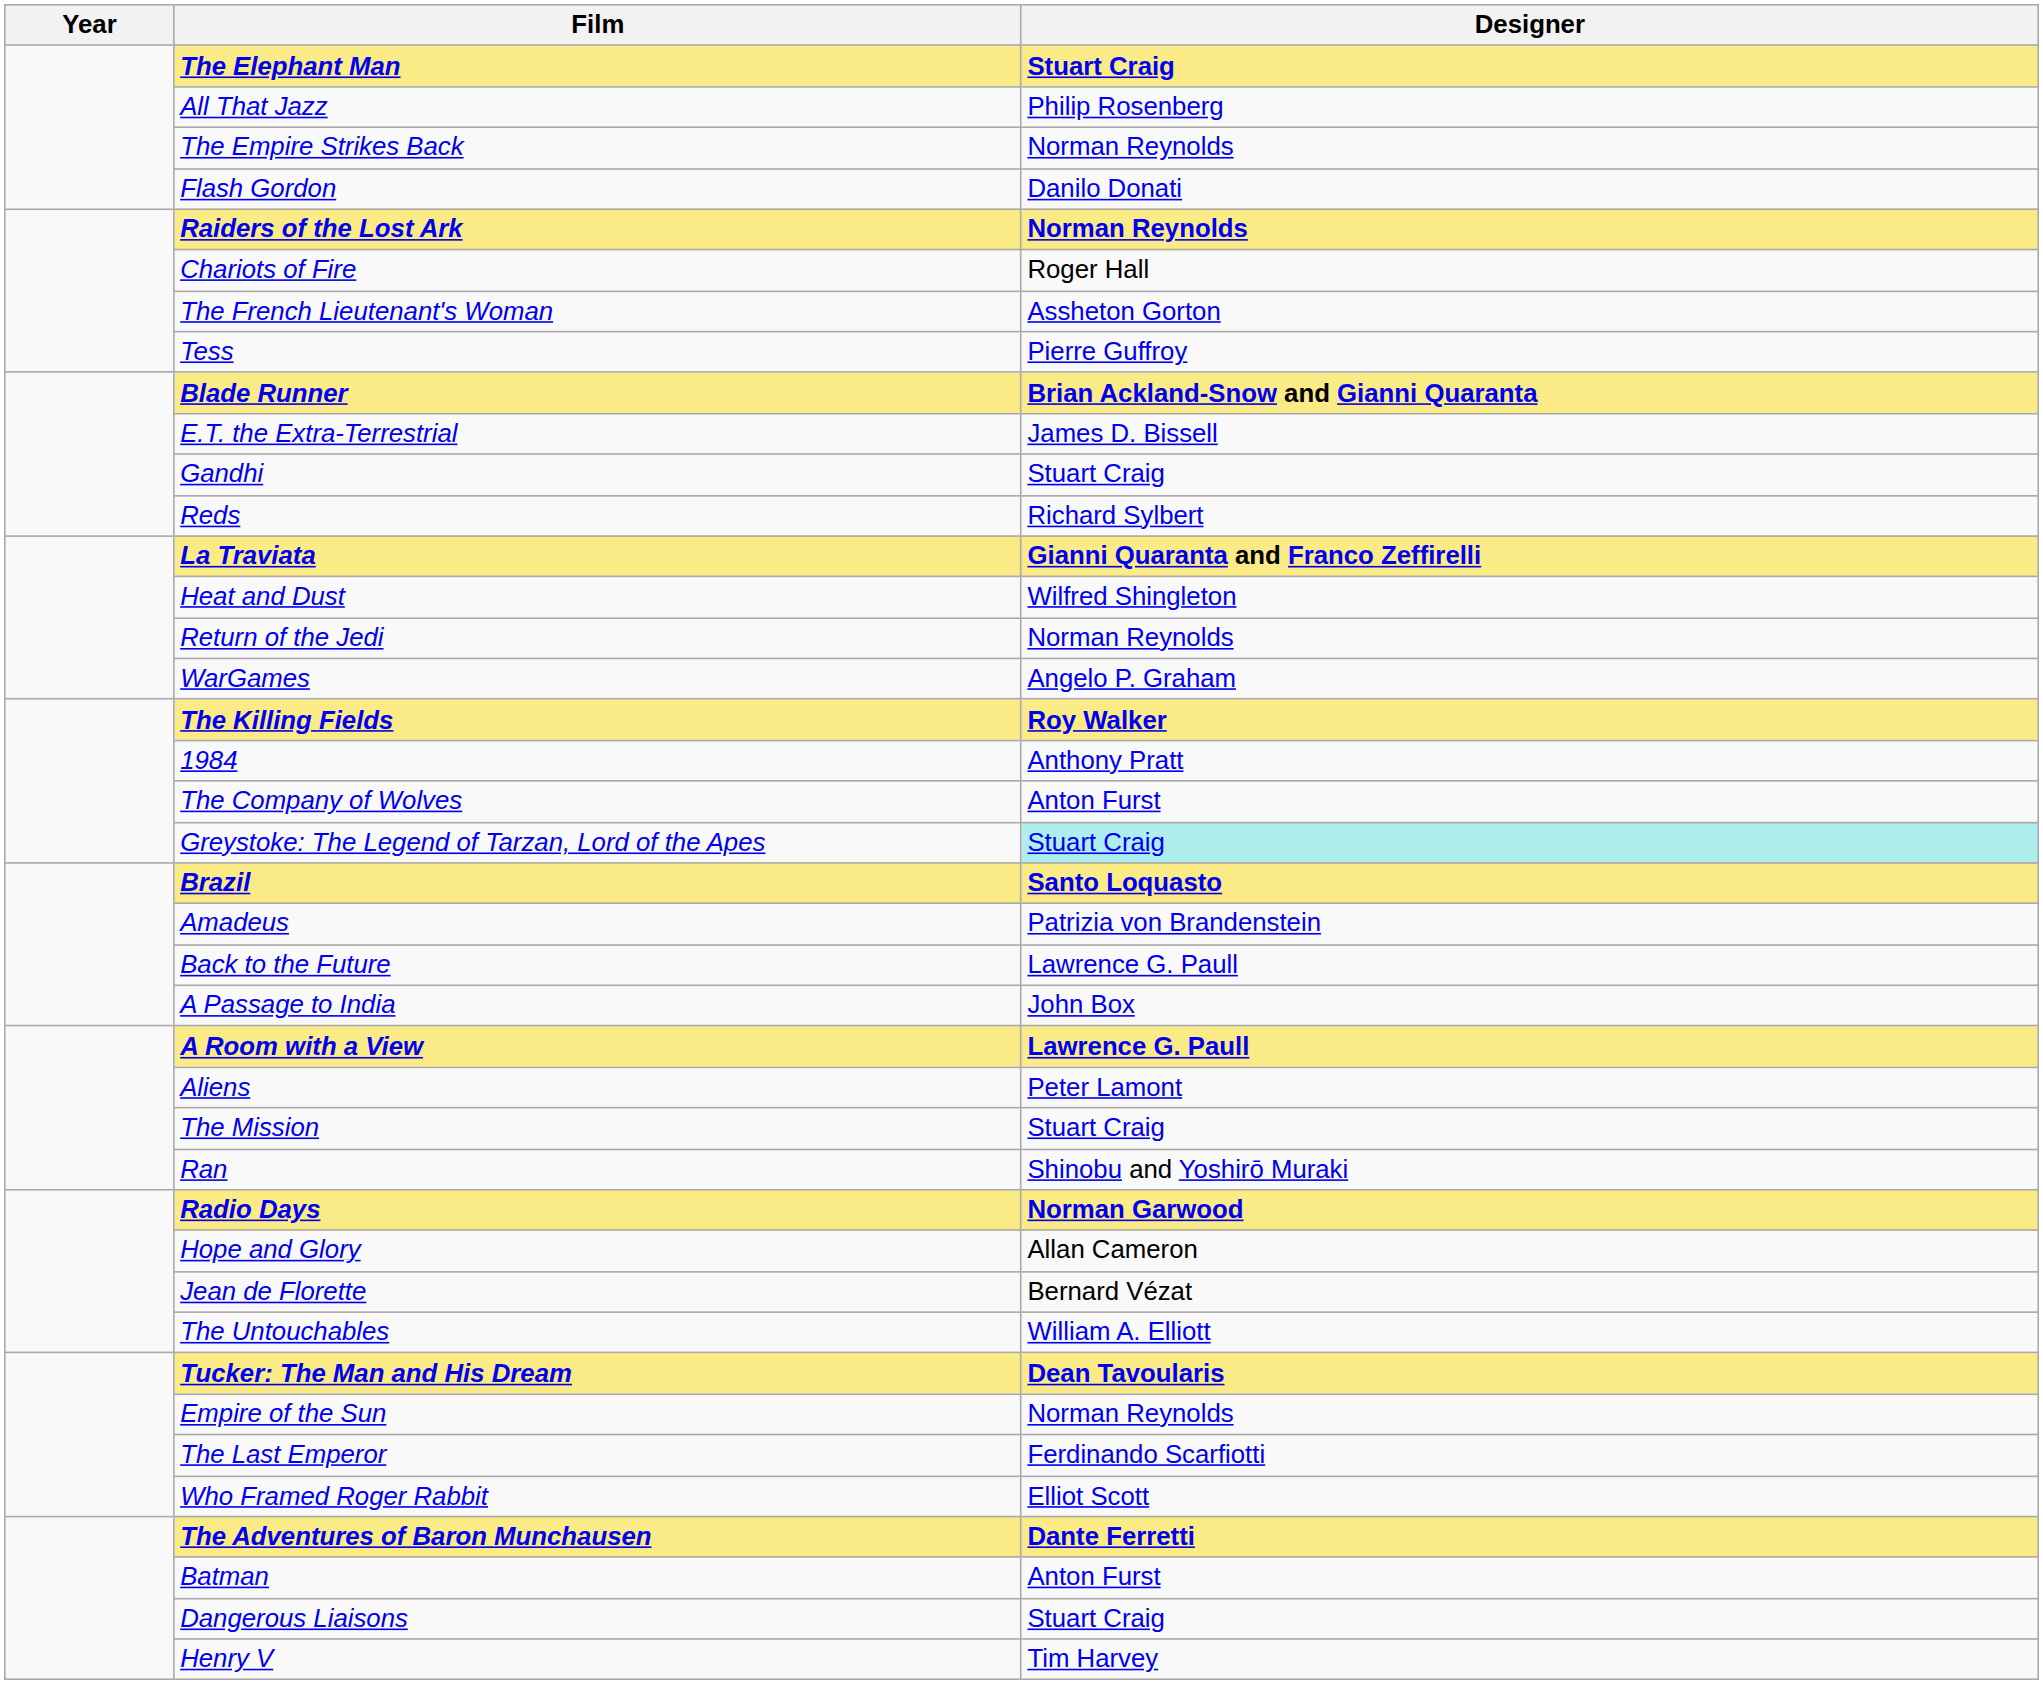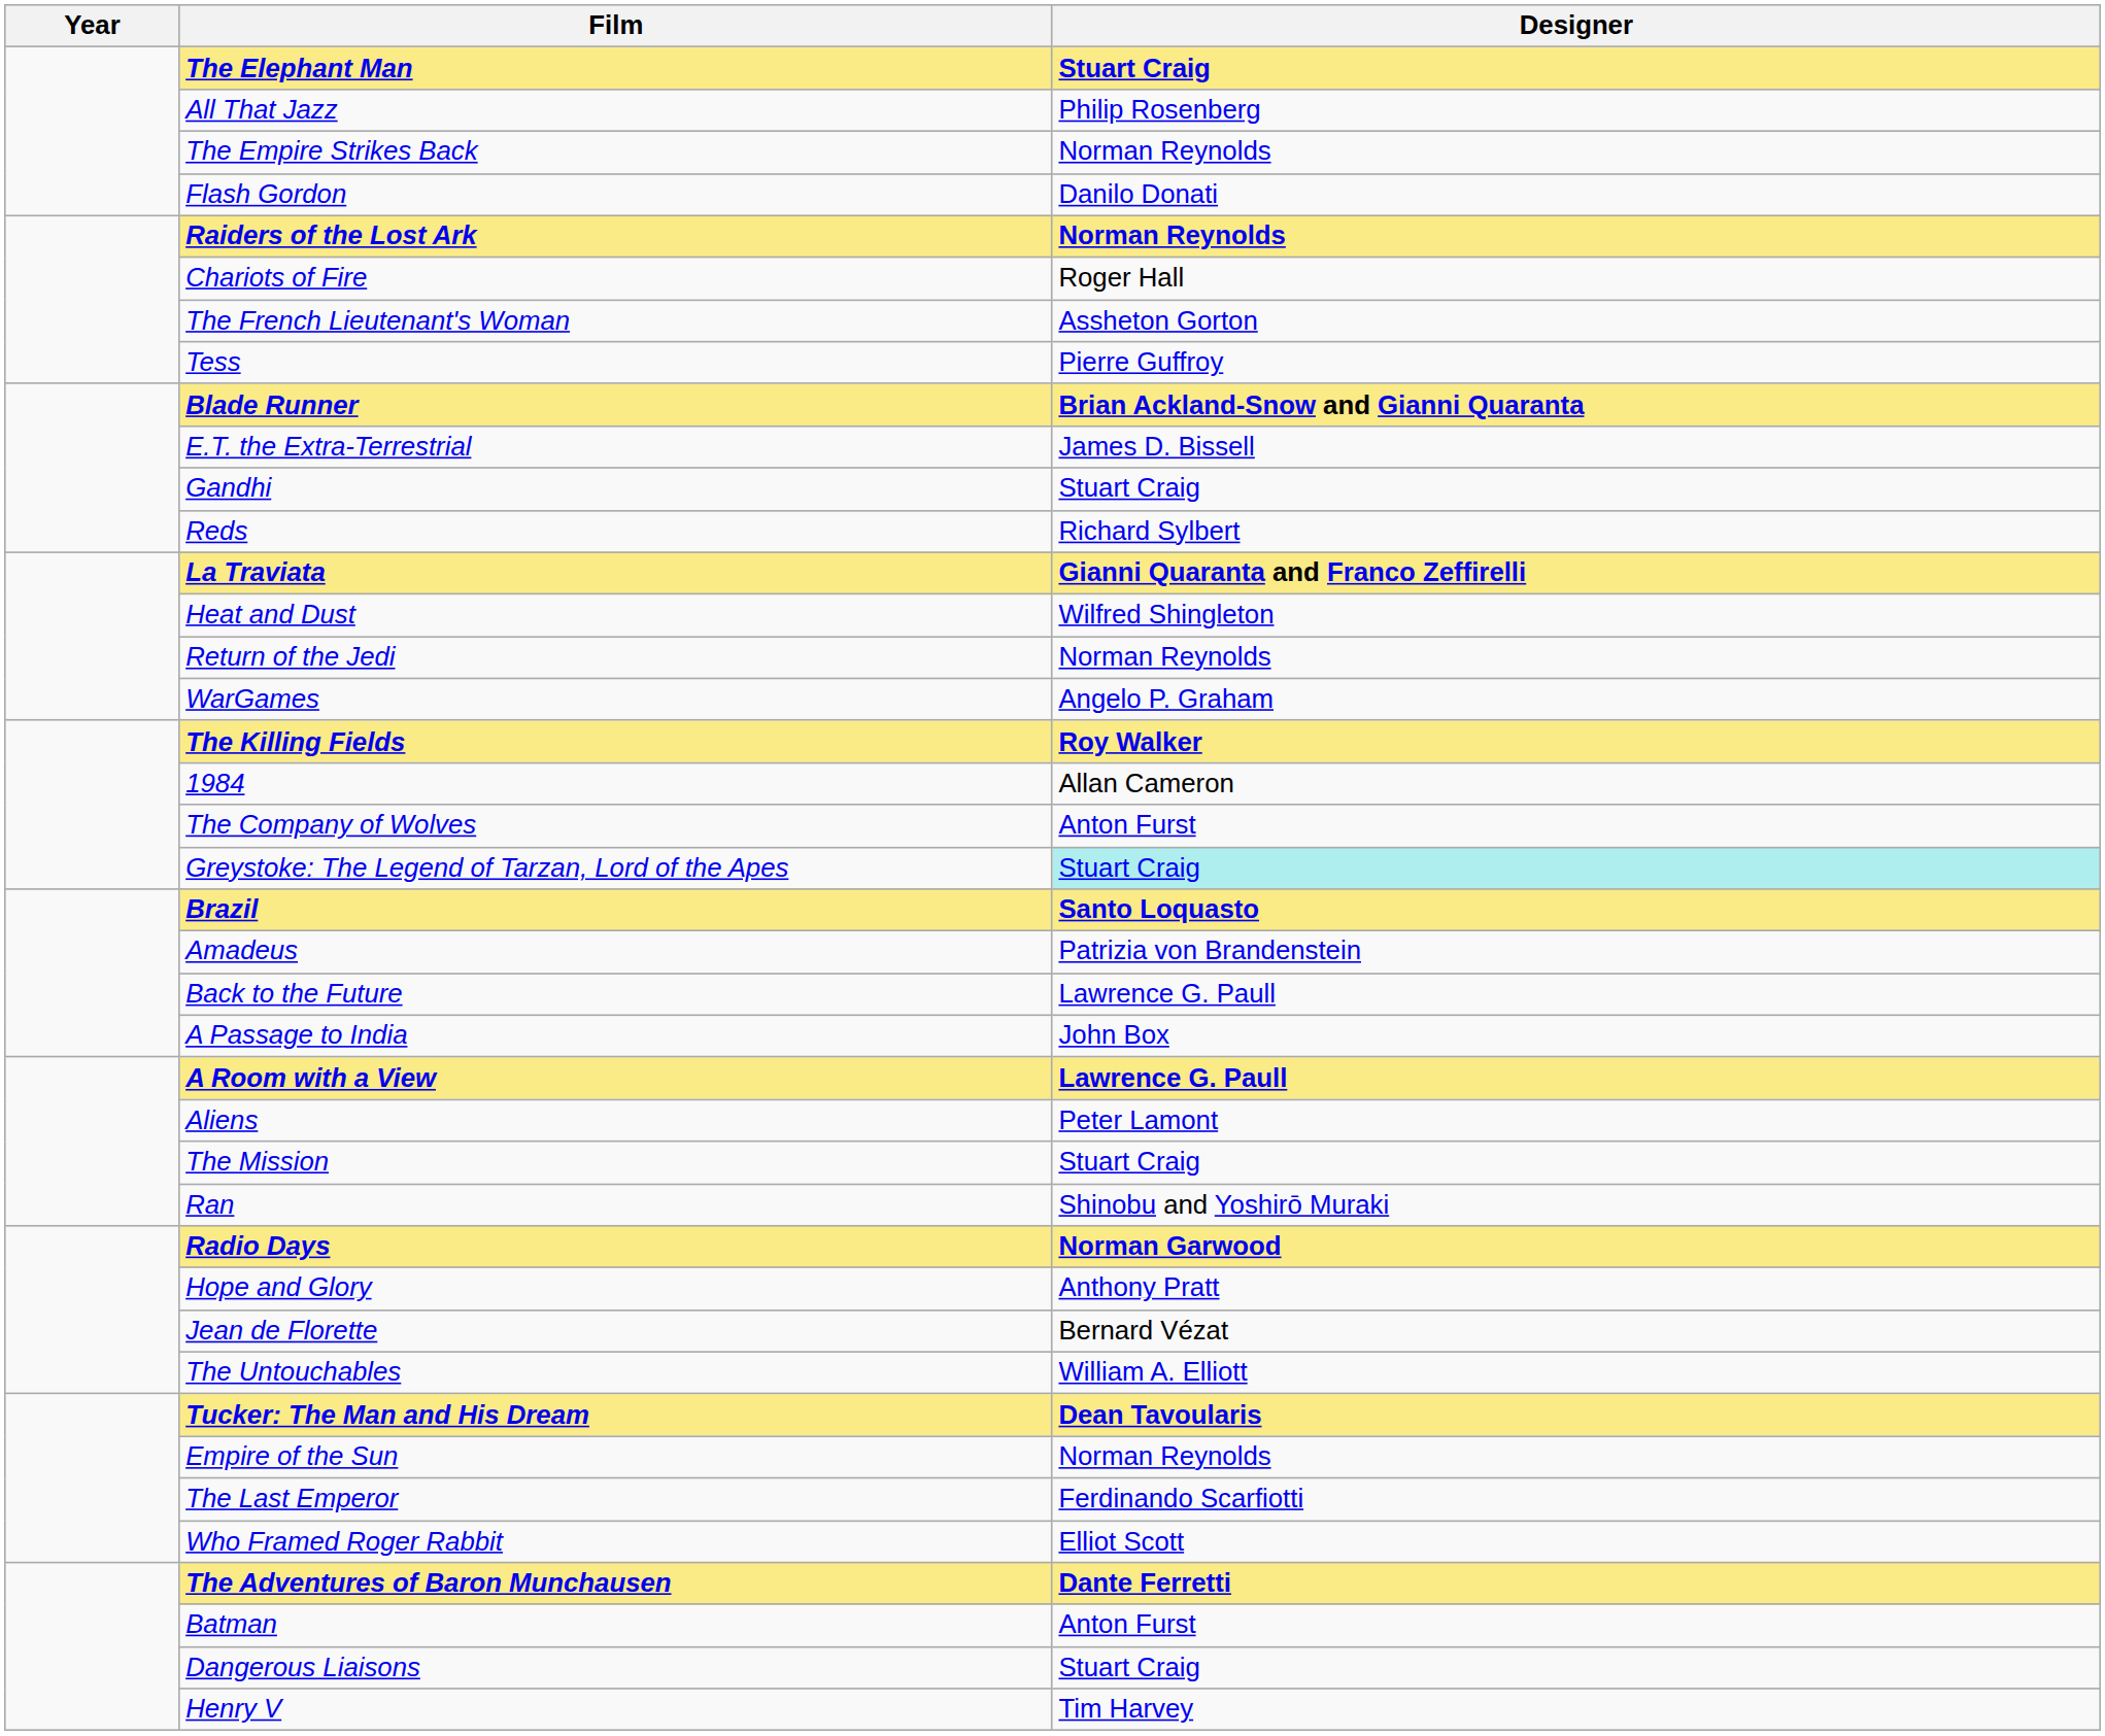1984 | Designer: Anthony Pratt -> Allan Cameron
Hope and Glory | Designer: Allan Cameron -> Anthony Pratt
